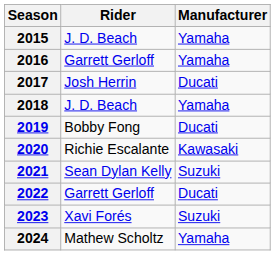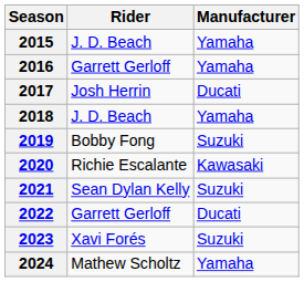2019 | Manufacturer: Ducati -> Suzuki
